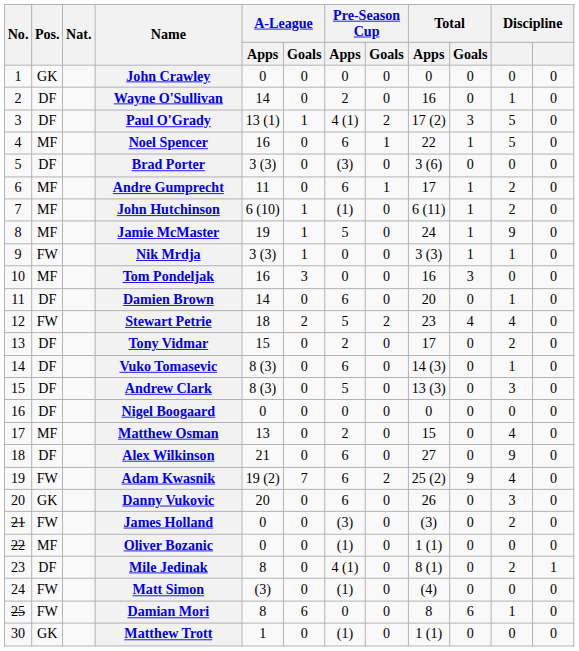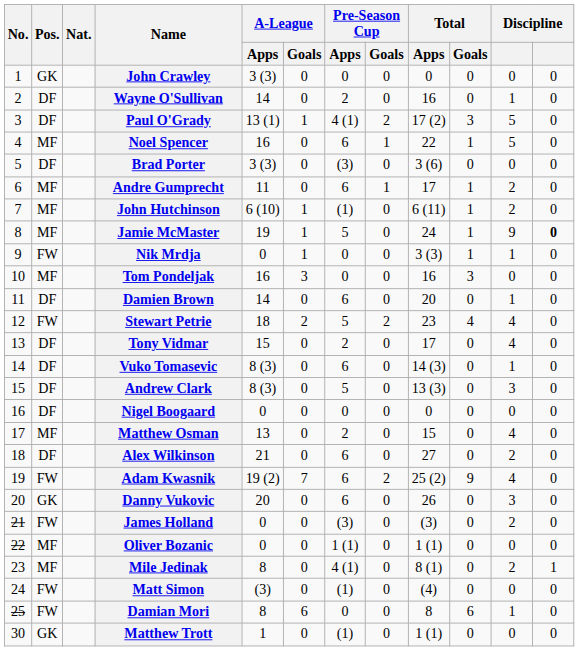John Crawley | A-League / Apps: 0 -> 3 (3)
Jamie McMaster | column 12: normal -> bold
Nik Mrdja | A-League / Apps: 3 (3) -> 0
Tony Vidmar | column 11: 2 -> 4
Alex Wilkinson | column 11: 9 -> 2
Oliver Bozanic | Pre-Season Cup / Apps: (1) -> 1 (1)
Mile Jedinak | Pos.: DF -> MF
